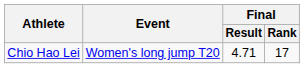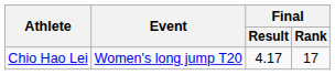Chio Hao Lei | Final / Result: 4.71 -> 4.17
